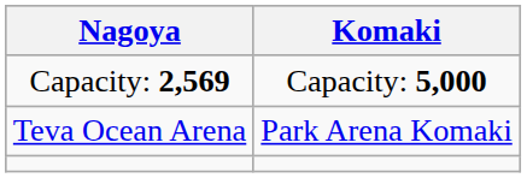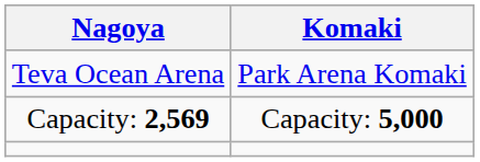rows swapped: Teva Ocean Arena <-> Capacity: 2,569
